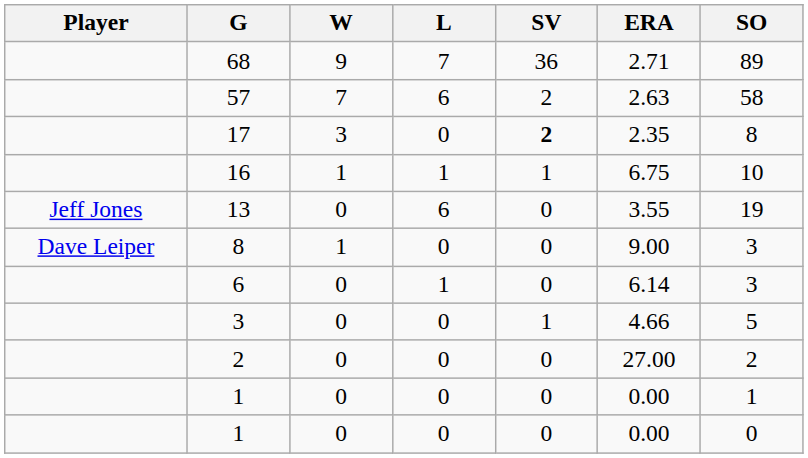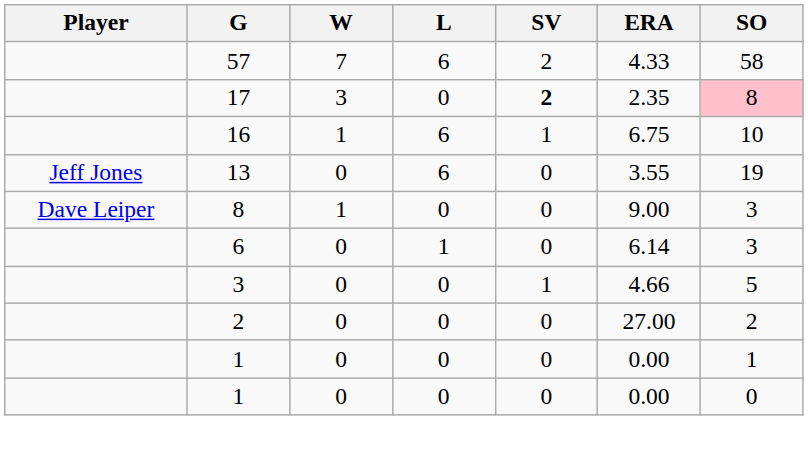- row: 68 | 9 | 7 | 36 | 2.71 | 89
57 | ERA: 2.63 -> 4.33
17 | SO: no background -> pink background
16 | L: 1 -> 6
